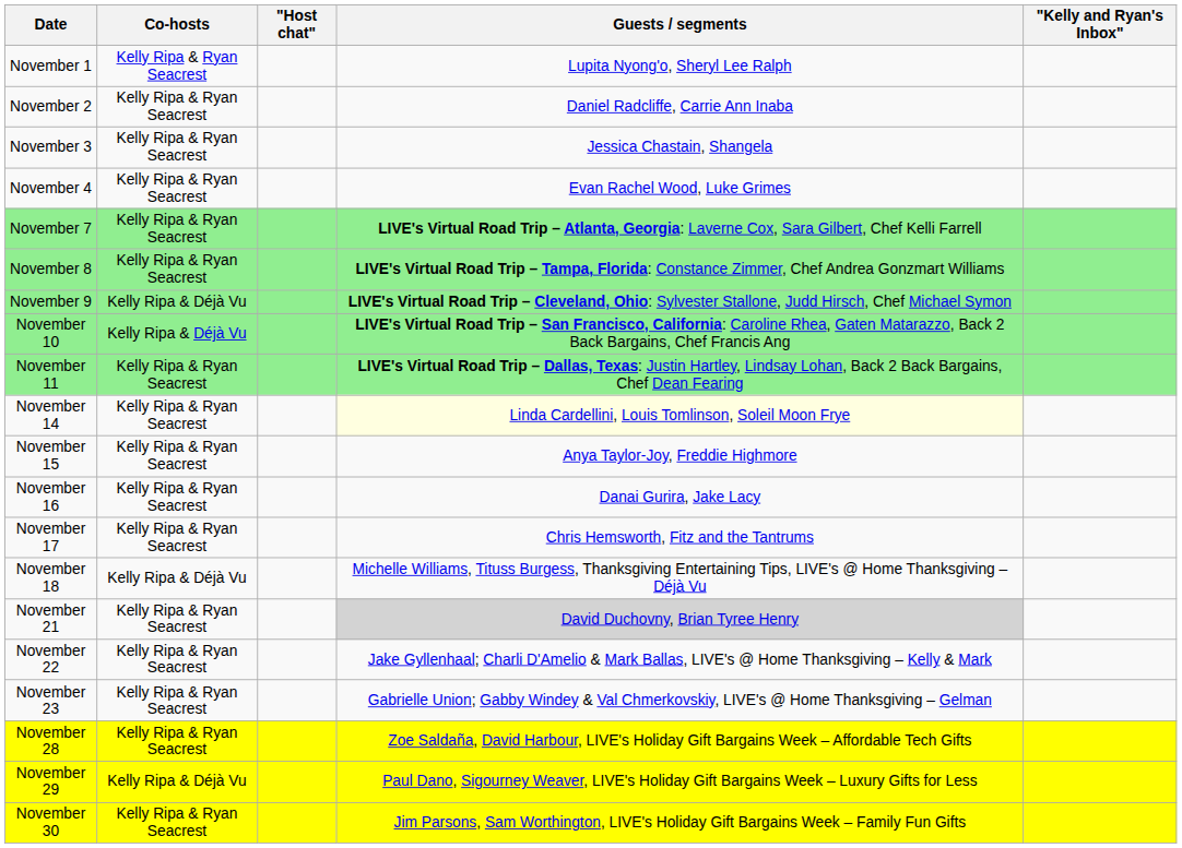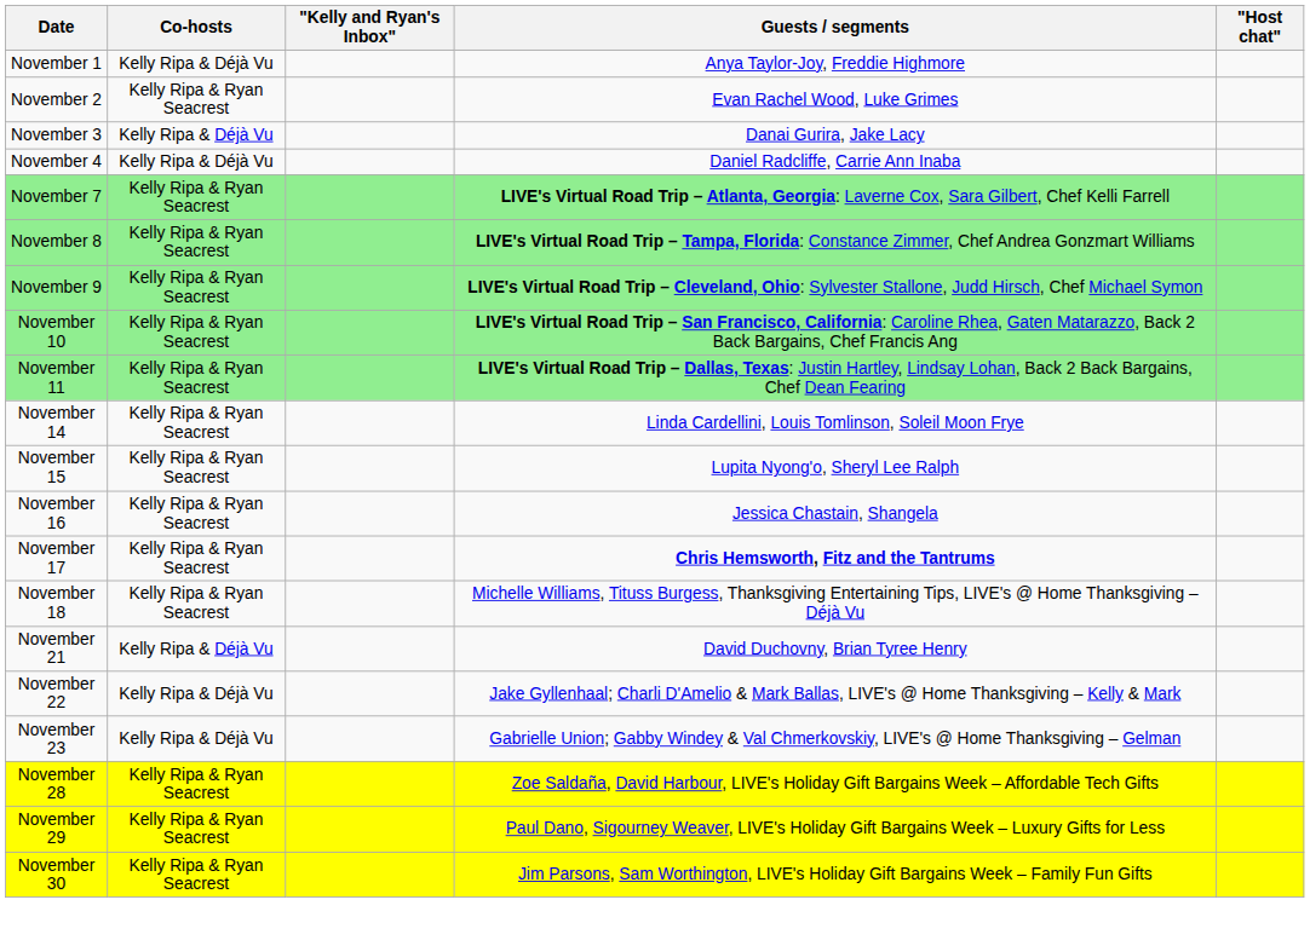columns swapped: "Host chat" <-> "Kelly and Ryan's Inbox"
November 1 | Co-hosts: Kelly Ripa & Ryan Seacrest -> Kelly Ripa & Déjà Vu
November 1 | Guests / segments: Lupita Nyong'o, Sheryl Lee Ralph -> Anya Taylor-Joy, Freddie Highmore
November 2 | Guests / segments: Daniel Radcliffe, Carrie Ann Inaba -> Evan Rachel Wood, Luke Grimes
November 3 | Co-hosts: Kelly Ripa & Ryan Seacrest -> Kelly Ripa & Déjà Vu
November 3 | Guests / segments: Jessica Chastain, Shangela -> Danai Gurira, Jake Lacy
November 4 | Co-hosts: Kelly Ripa & Ryan Seacrest -> Kelly Ripa & Déjà Vu
November 4 | Guests / segments: Evan Rachel Wood, Luke Grimes -> Daniel Radcliffe, Carrie Ann Inaba
November 9 | Co-hosts: Kelly Ripa & Déjà Vu -> Kelly Ripa & Ryan Seacrest
November 10 | Co-hosts: Kelly Ripa & Déjà Vu -> Kelly Ripa & Ryan Seacrest
November 14 | Guests / segments: lightyellow background -> no background
November 15 | Guests / segments: Anya Taylor-Joy, Freddie Highmore -> Lupita Nyong'o, Sheryl Lee Ralph
November 16 | Guests / segments: Danai Gurira, Jake Lacy -> Jessica Chastain, Shangela
November 17 | Guests / segments: normal -> bold
November 18 | Co-hosts: Kelly Ripa & Déjà Vu -> Kelly Ripa & Ryan Seacrest
November 21 | Co-hosts: Kelly Ripa & Ryan Seacrest -> Kelly Ripa & Déjà Vu
November 21 | Guests / segments: lightgrey background -> no background
November 22 | Co-hosts: Kelly Ripa & Ryan Seacrest -> Kelly Ripa & Déjà Vu
November 23 | Co-hosts: Kelly Ripa & Ryan Seacrest -> Kelly Ripa & Déjà Vu
November 29 | Co-hosts: Kelly Ripa & Déjà Vu -> Kelly Ripa & Ryan Seacrest
